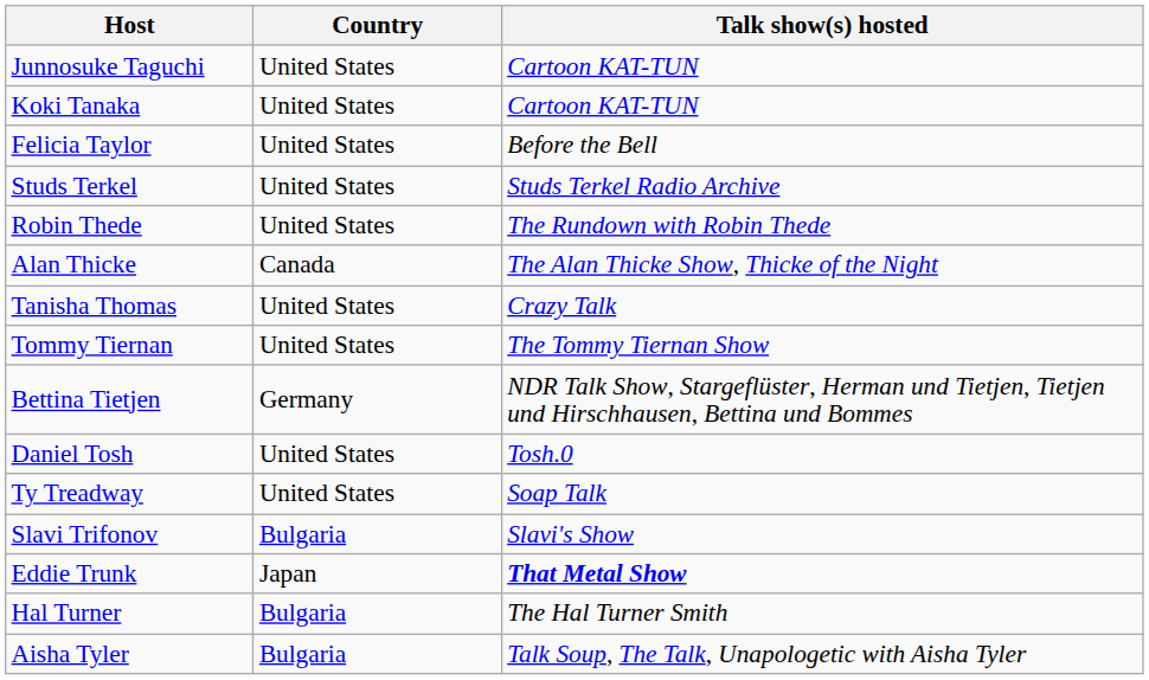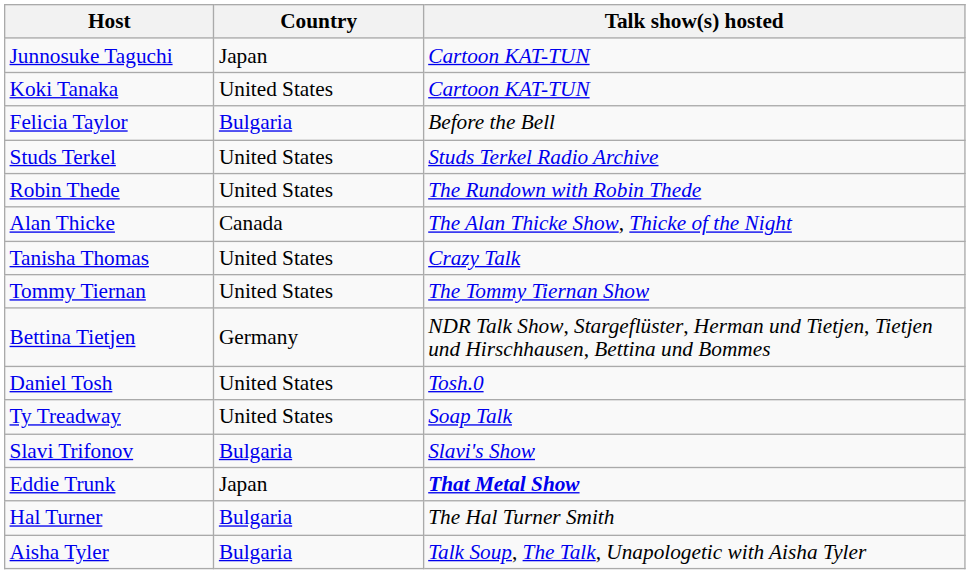Junnosuke Taguchi | Country: United States -> Japan
Felicia Taylor | Country: United States -> Bulgaria
